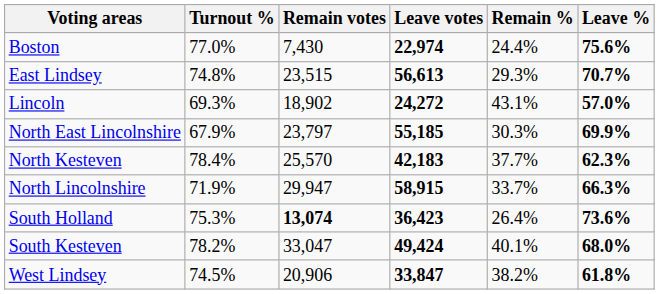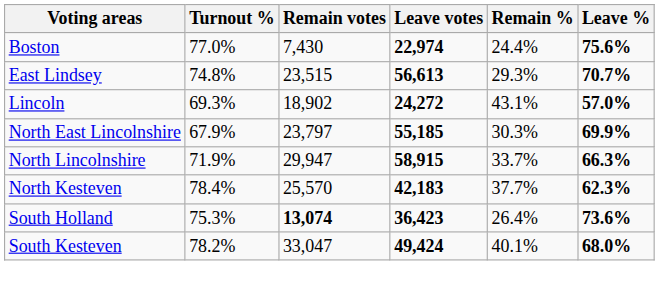rows swapped: North Lincolnshire <-> North Kesteven
- row: West Lindsey | 74.5% | 20,906 | 33,847 | 38.2% | 61.8%
